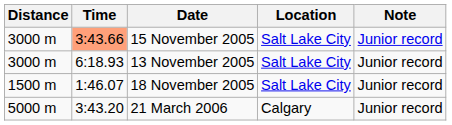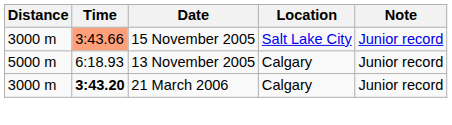13 November 2005 | Distance: 3000 m -> 5000 m
13 November 2005 | Location: Salt Lake City -> Calgary
- row: 1500 m | 1:46.07 | 18 November 2005 | Salt Lake City | Junior record
21 March 2006 | Distance: 5000 m -> 3000 m
21 March 2006 | Time: normal -> bold
